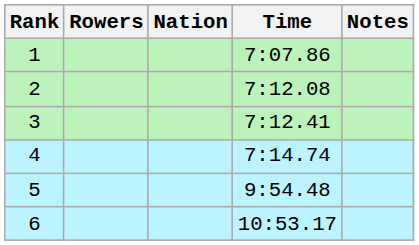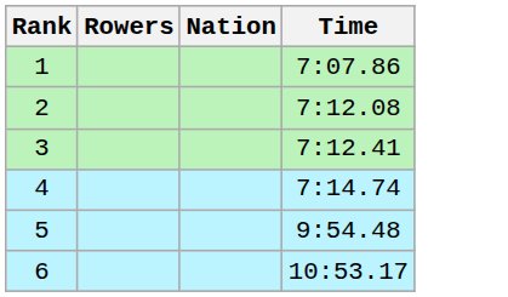- column: Notes
